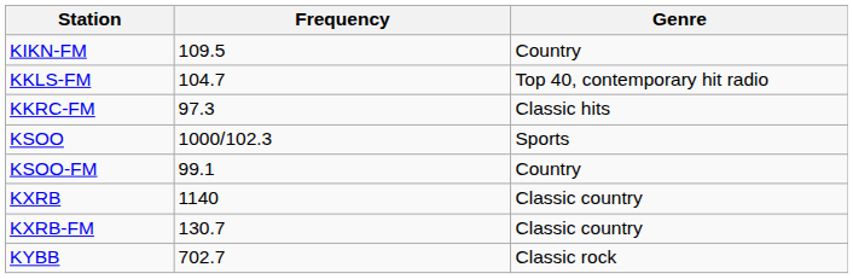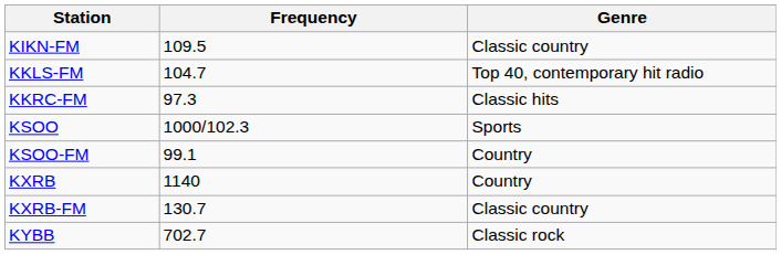KIKN-FM | Genre: Country -> Classic country
KXRB | Genre: Classic country -> Country
